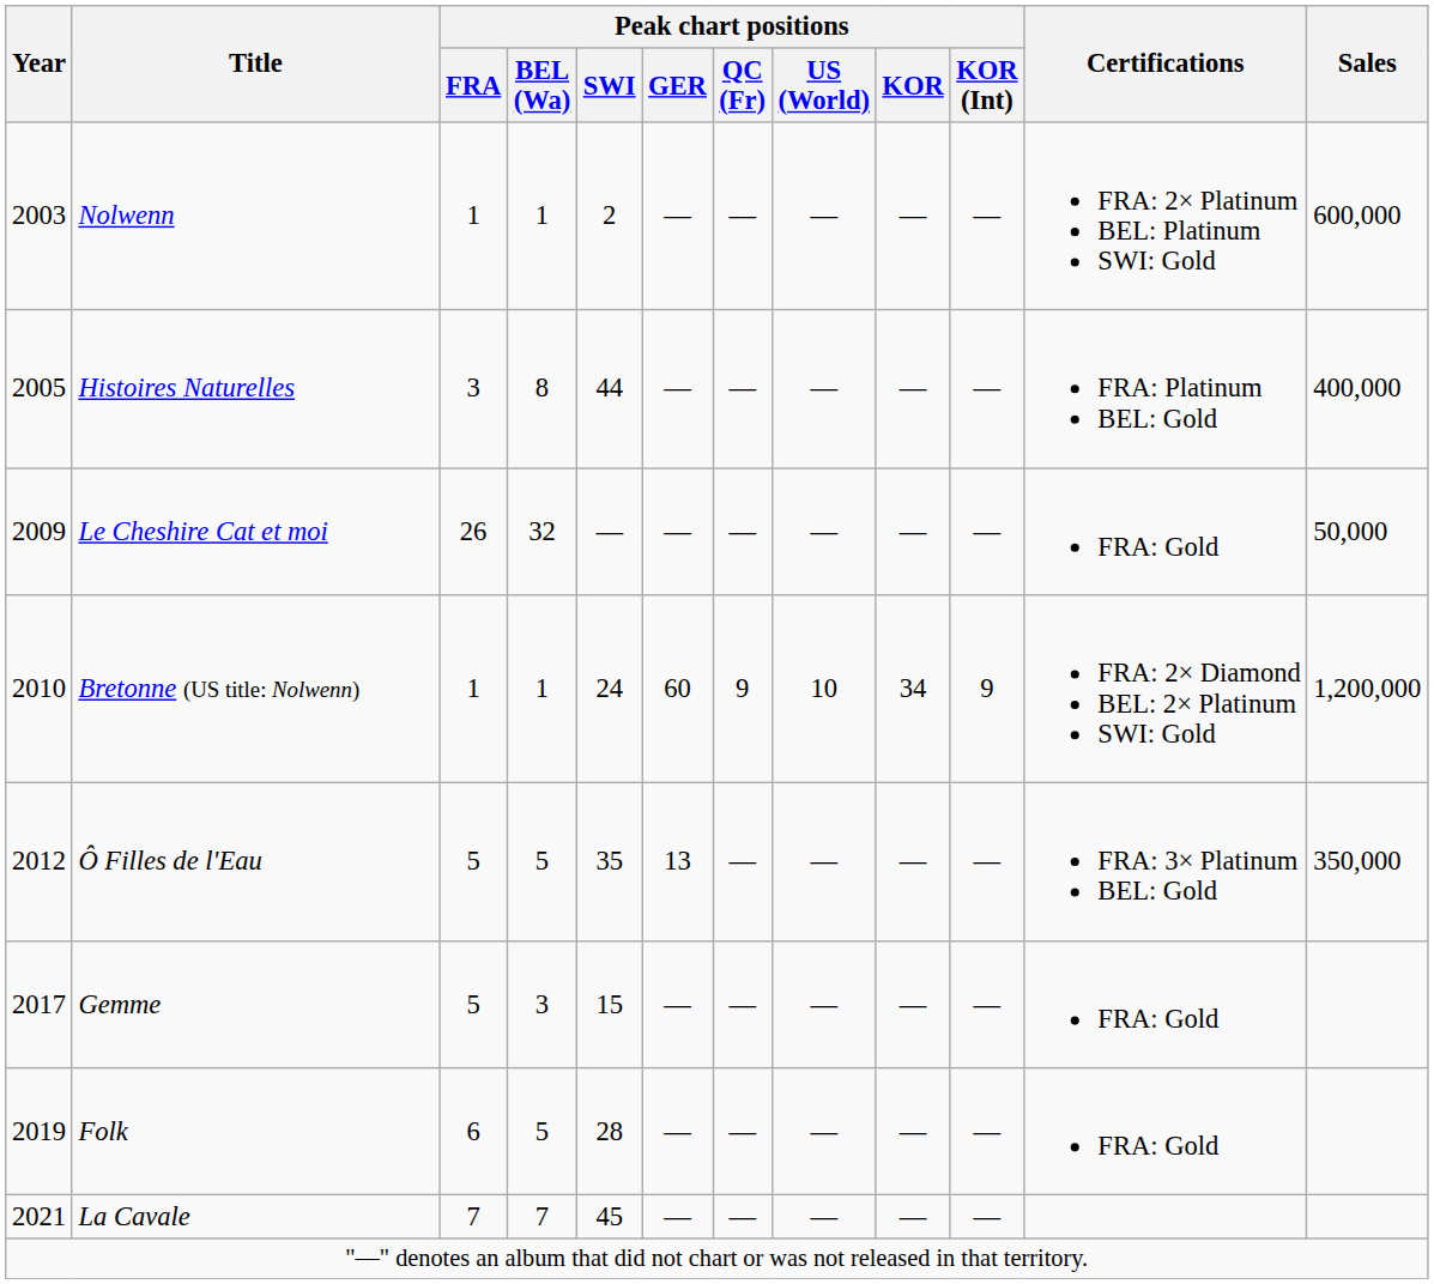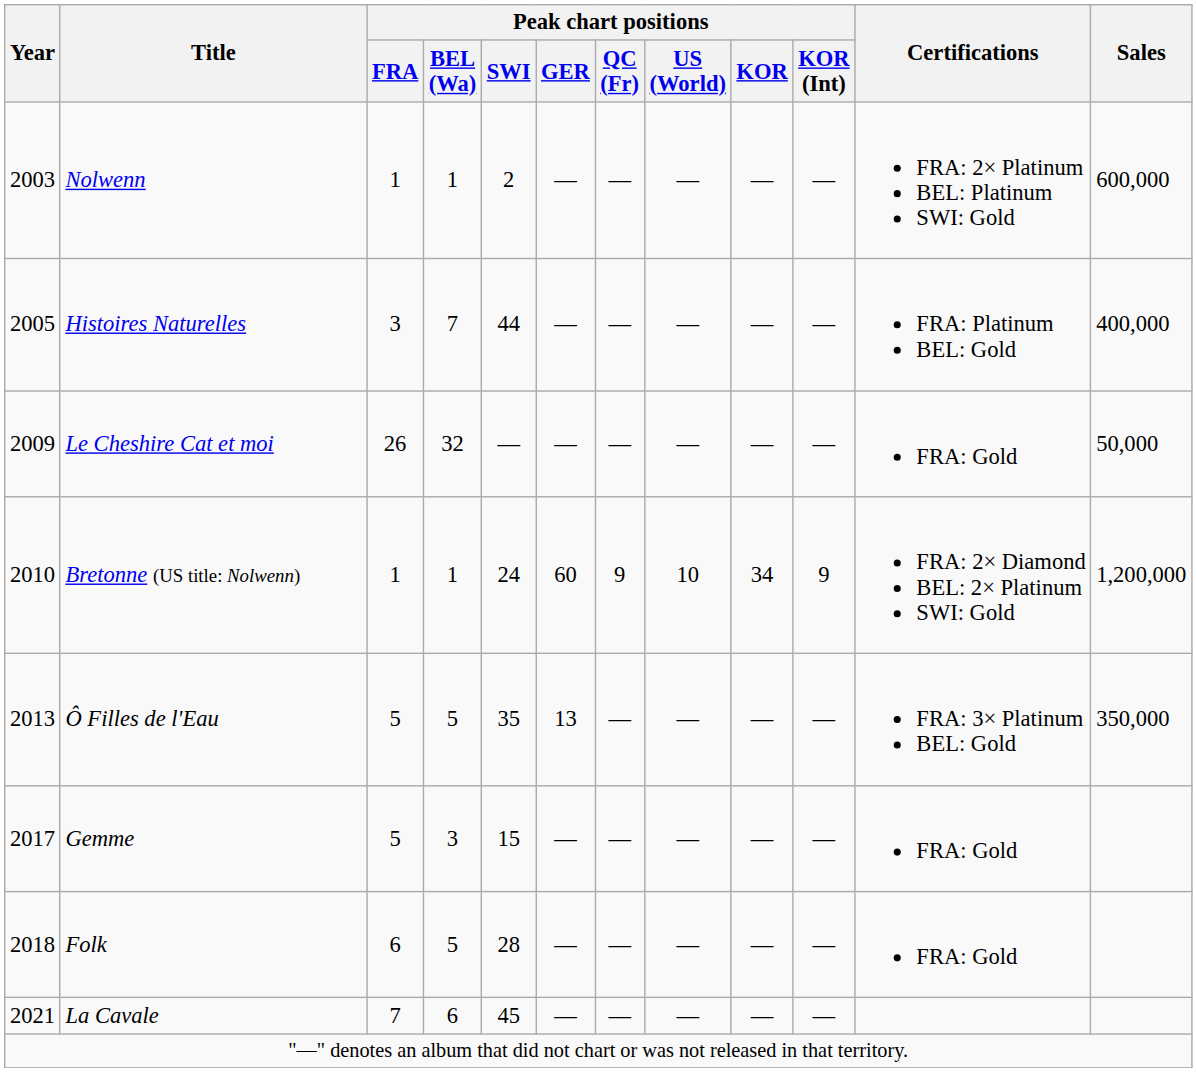Histoires Naturelles | Peak chart positions / BEL (Wa): 8 -> 7
Ô Filles de l'Eau | Year: 2012 -> 2013
Folk | Year: 2019 -> 2018
La Cavale | Peak chart positions / BEL (Wa): 7 -> 6
